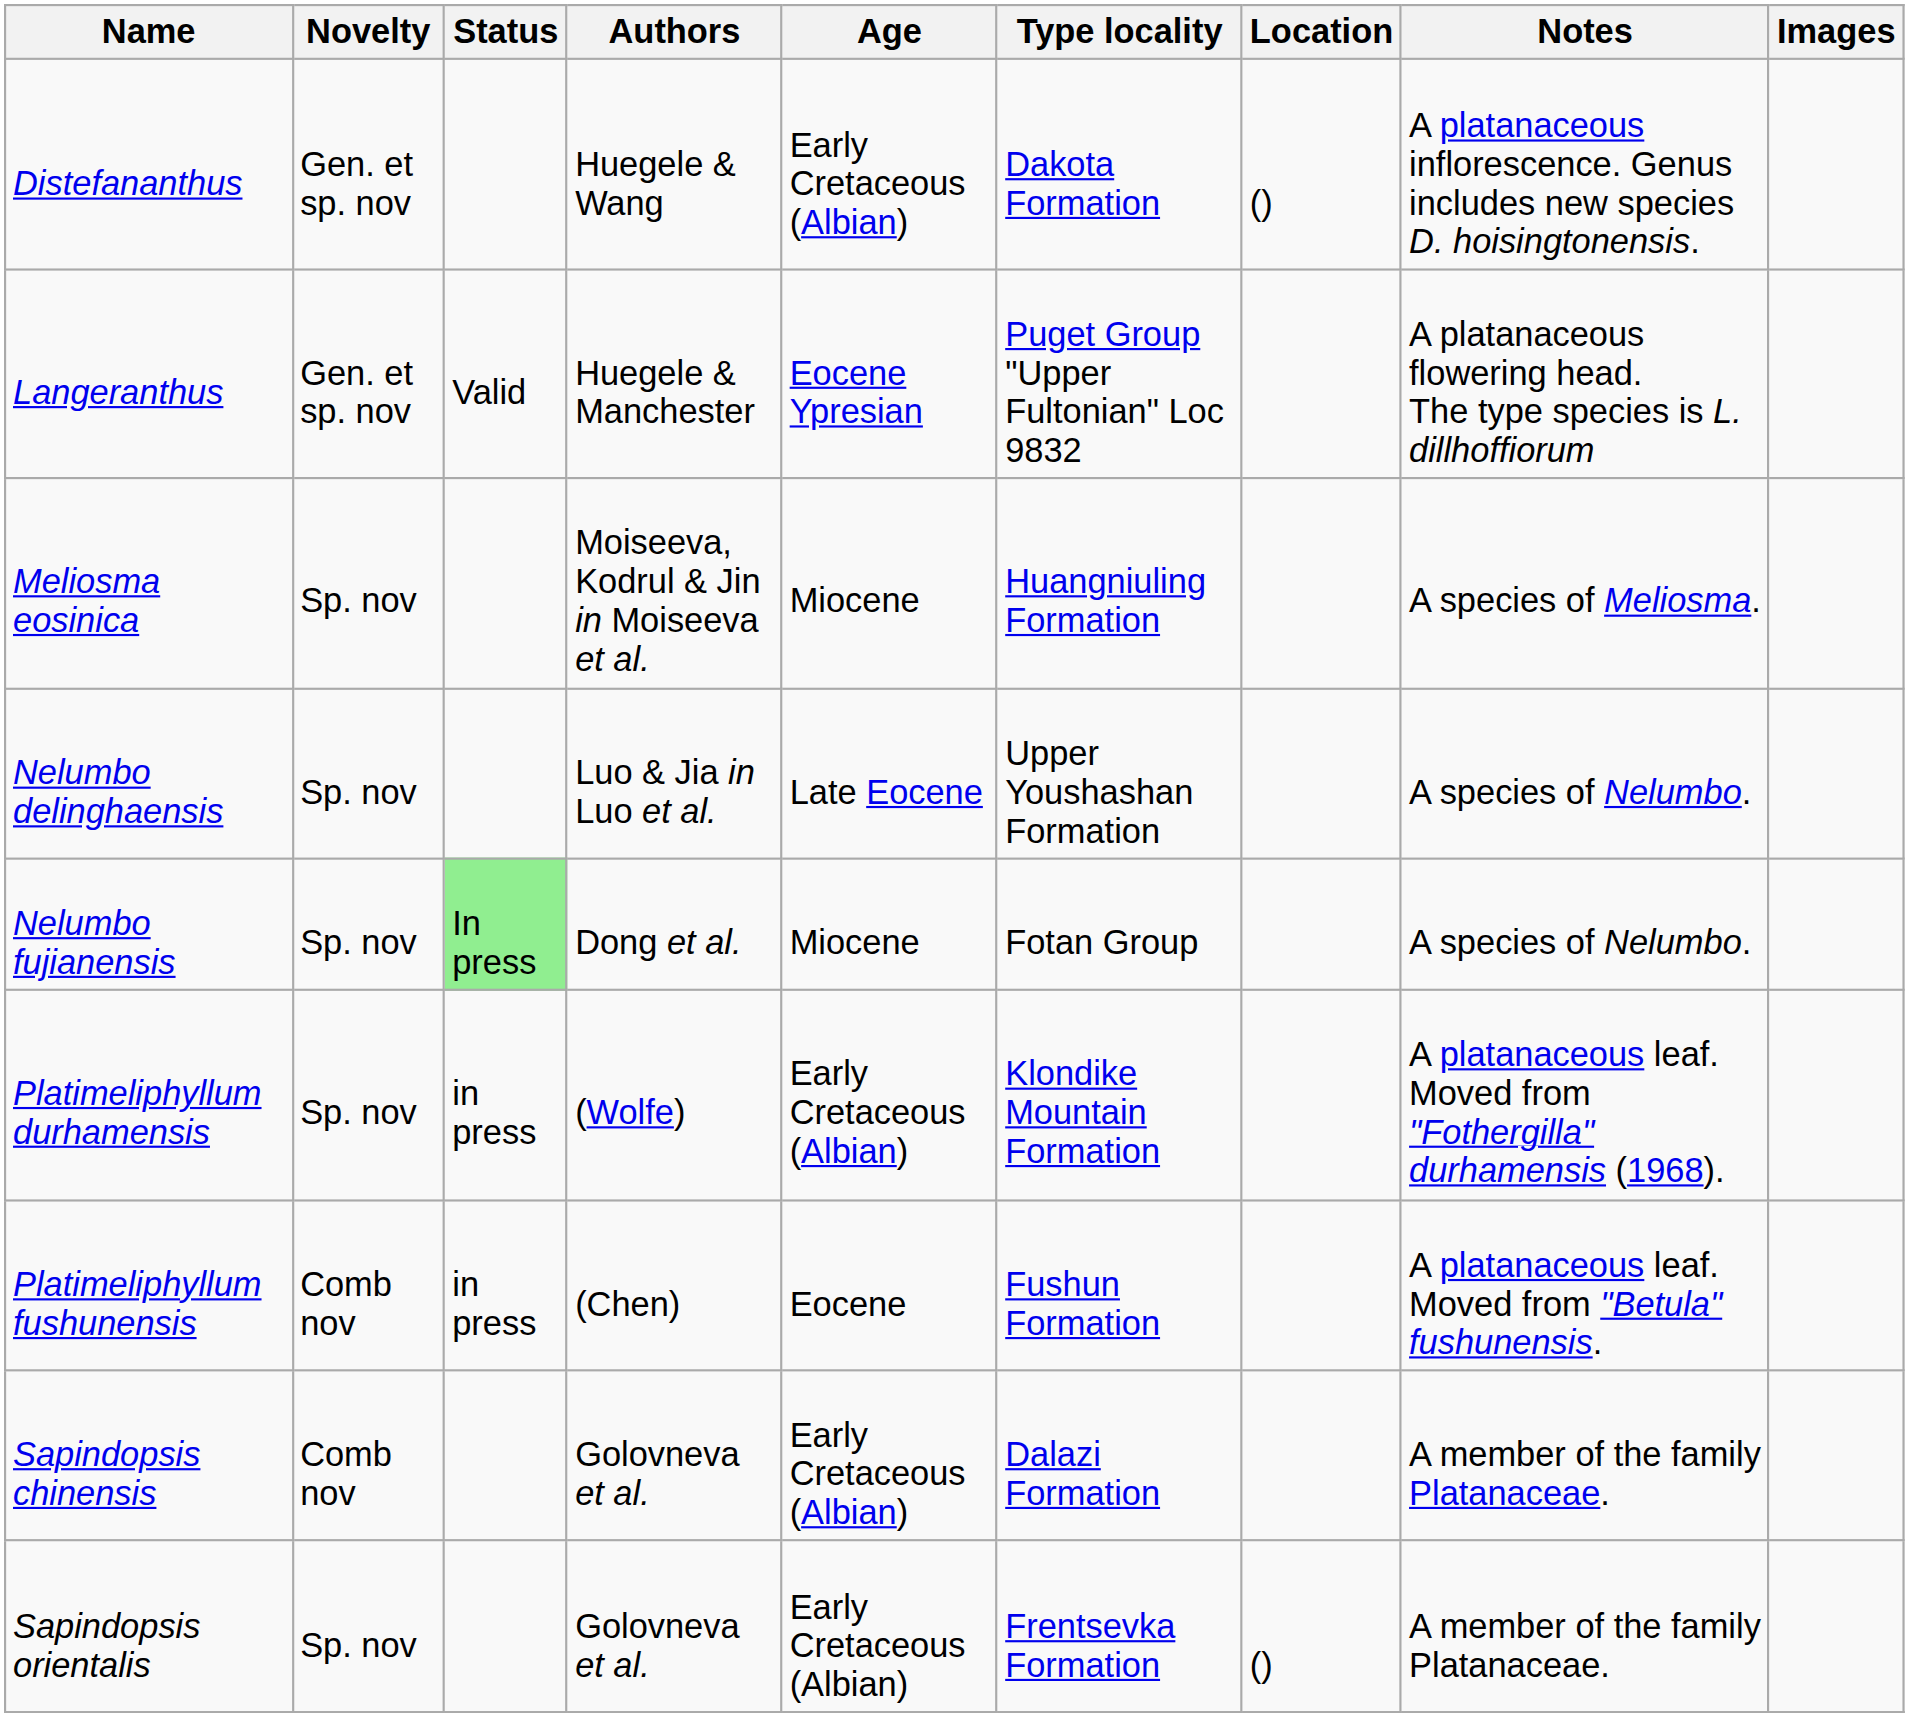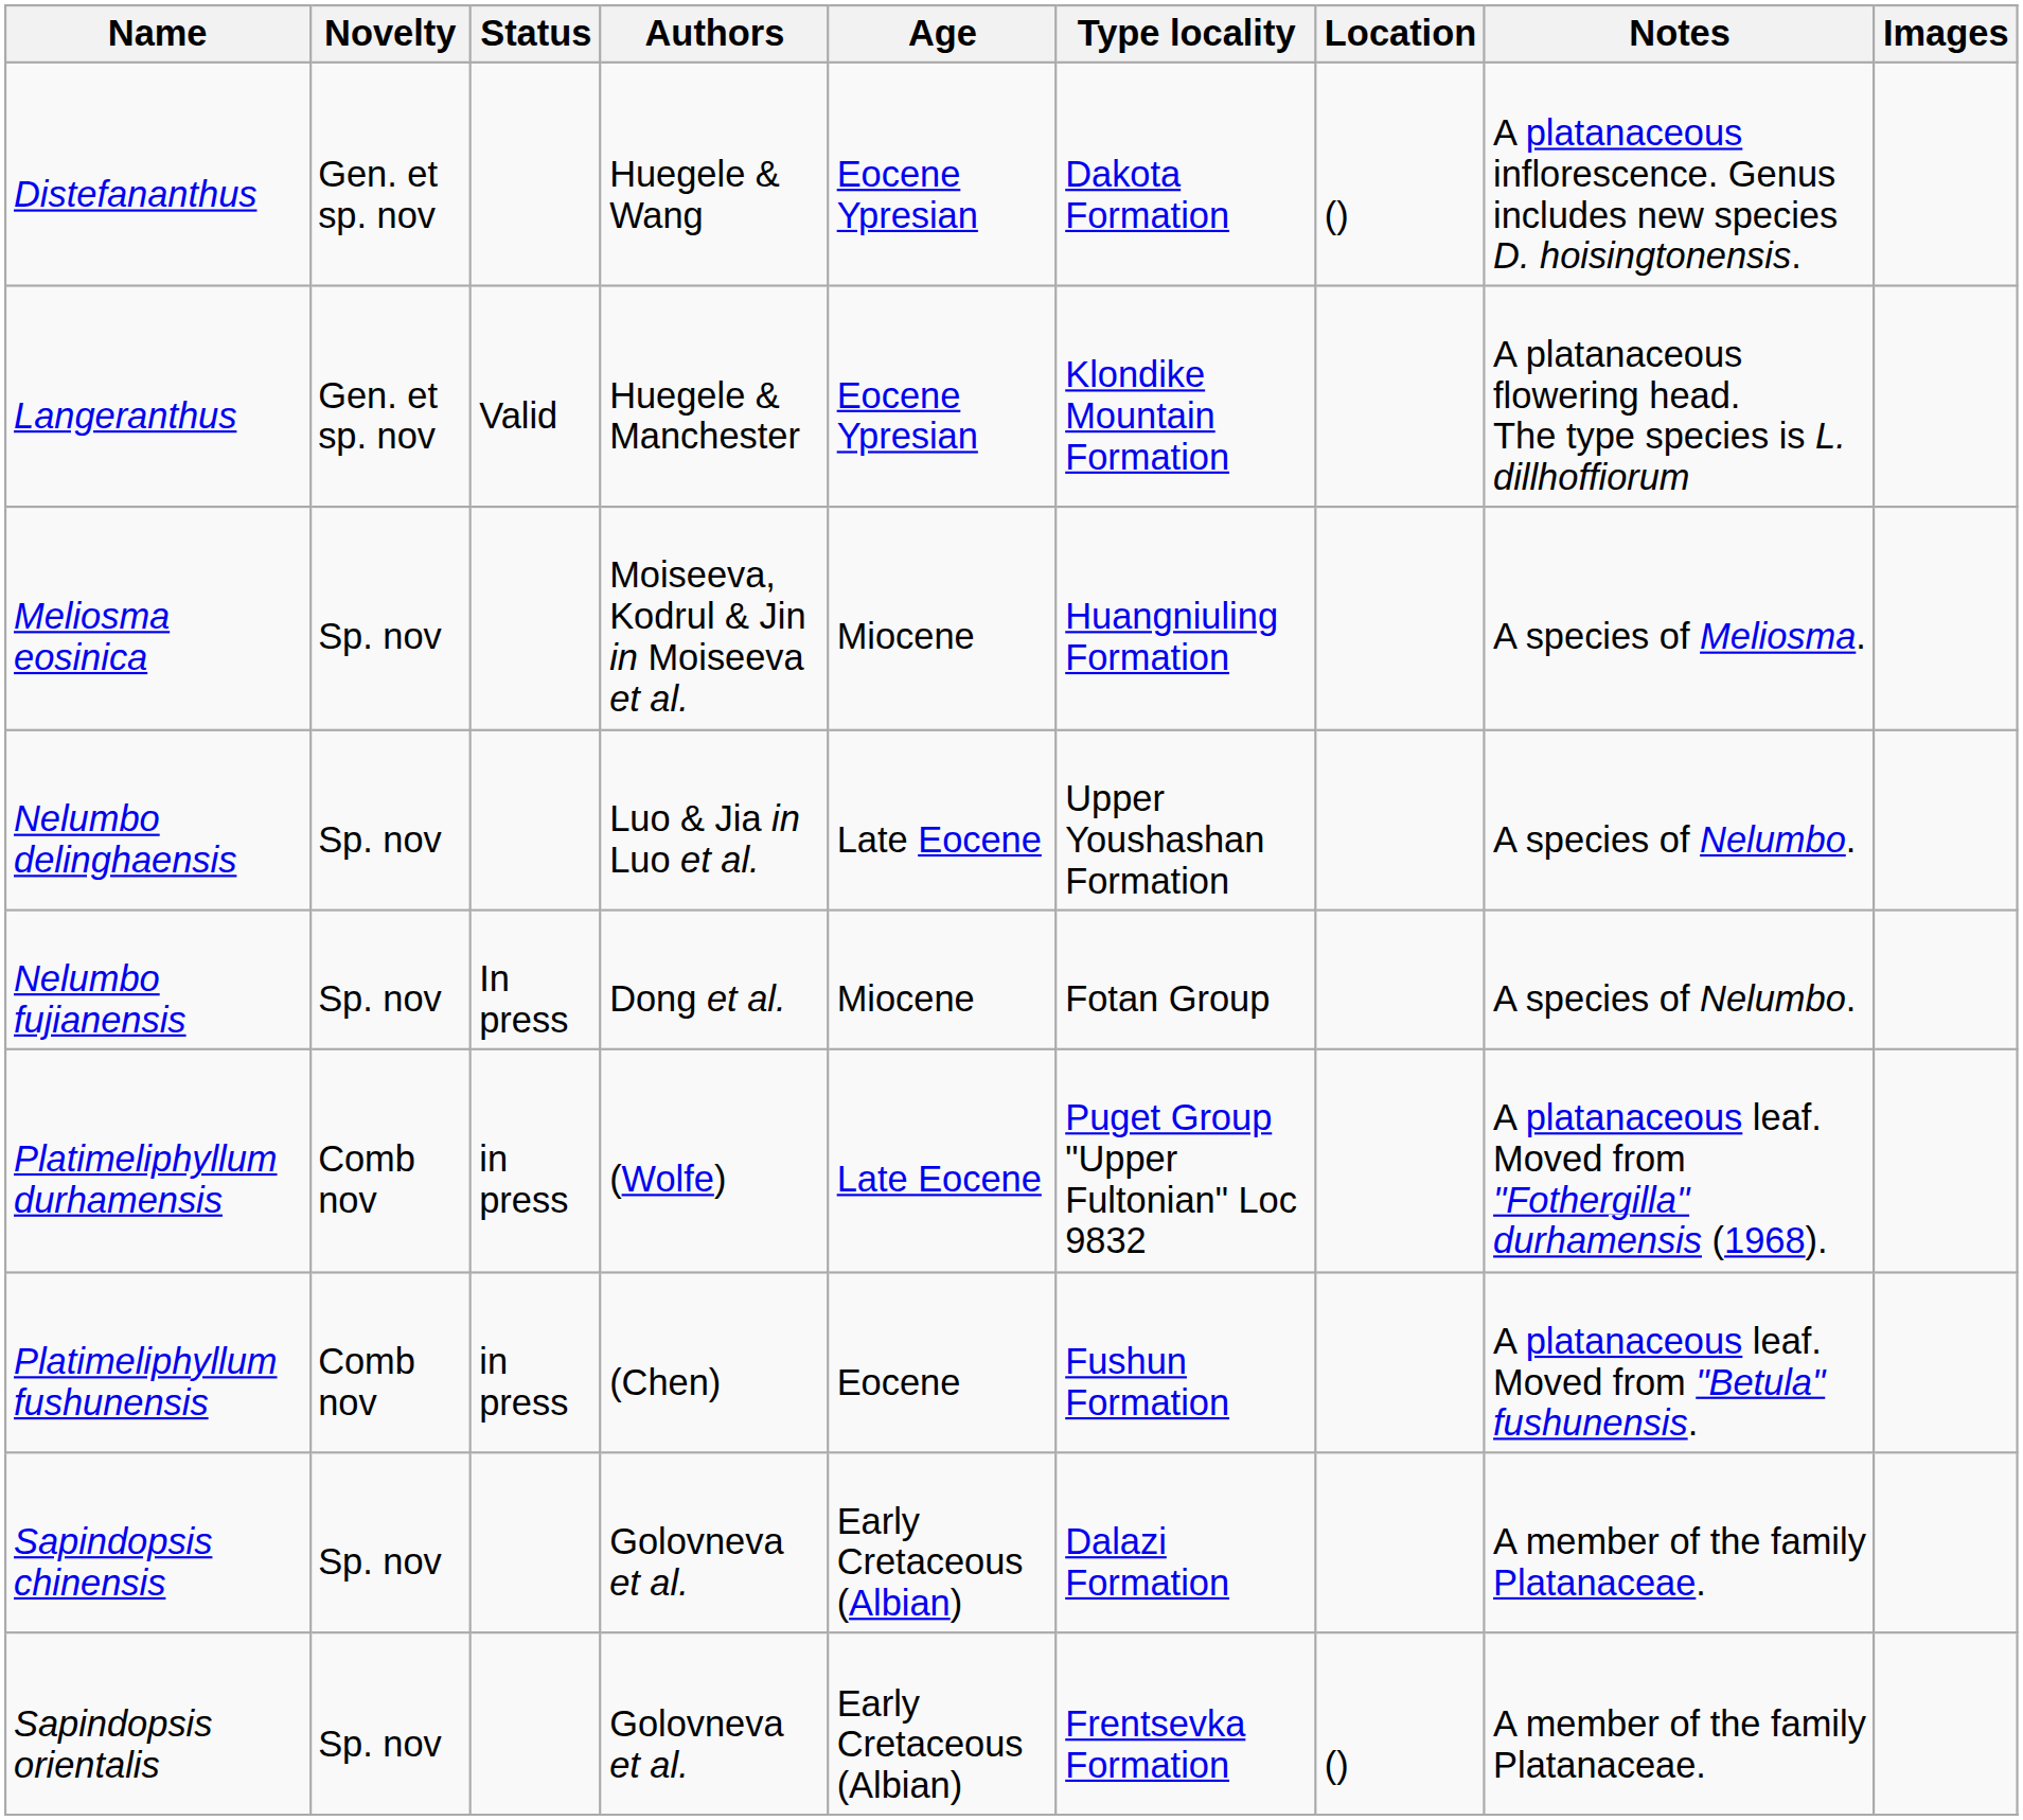Distefananthus | Age: Early Cretaceous (Albian) -> Eocene Ypresian
Langeranthus | Type locality: Puget Group "Upper Fultonian" Loc 9832 -> Klondike Mountain Formation
Nelumbo fujianensis | Status: lightgreen background -> no background
Platimeliphyllum durhamensis | Novelty: Sp. nov -> Comb nov
Platimeliphyllum durhamensis | Age: Early Cretaceous (Albian) -> Late Eocene
Platimeliphyllum durhamensis | Type locality: Klondike Mountain Formation -> Puget Group "Upper Fultonian" Loc 9832
Sapindopsis chinensis | Novelty: Comb nov -> Sp. nov
